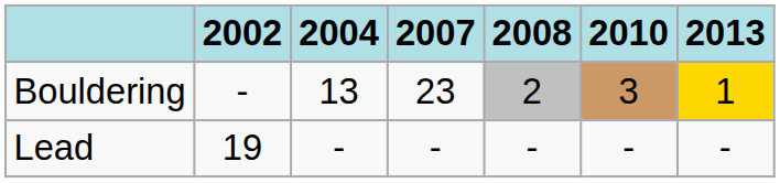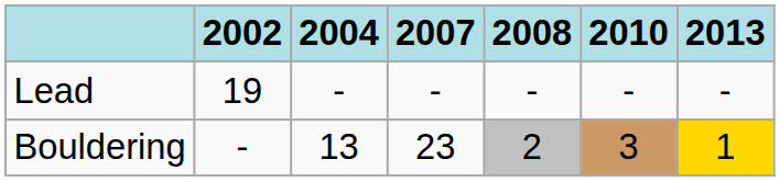rows swapped: Lead <-> Bouldering
